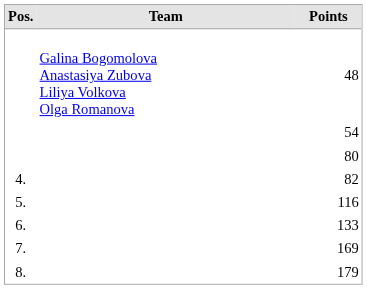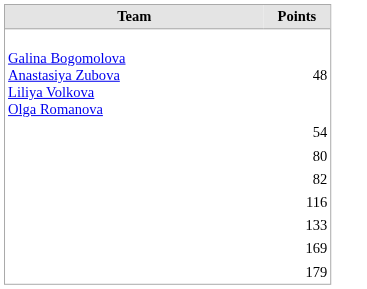- column: Pos. | 4. | 5. | 6. | 7. | 8.
